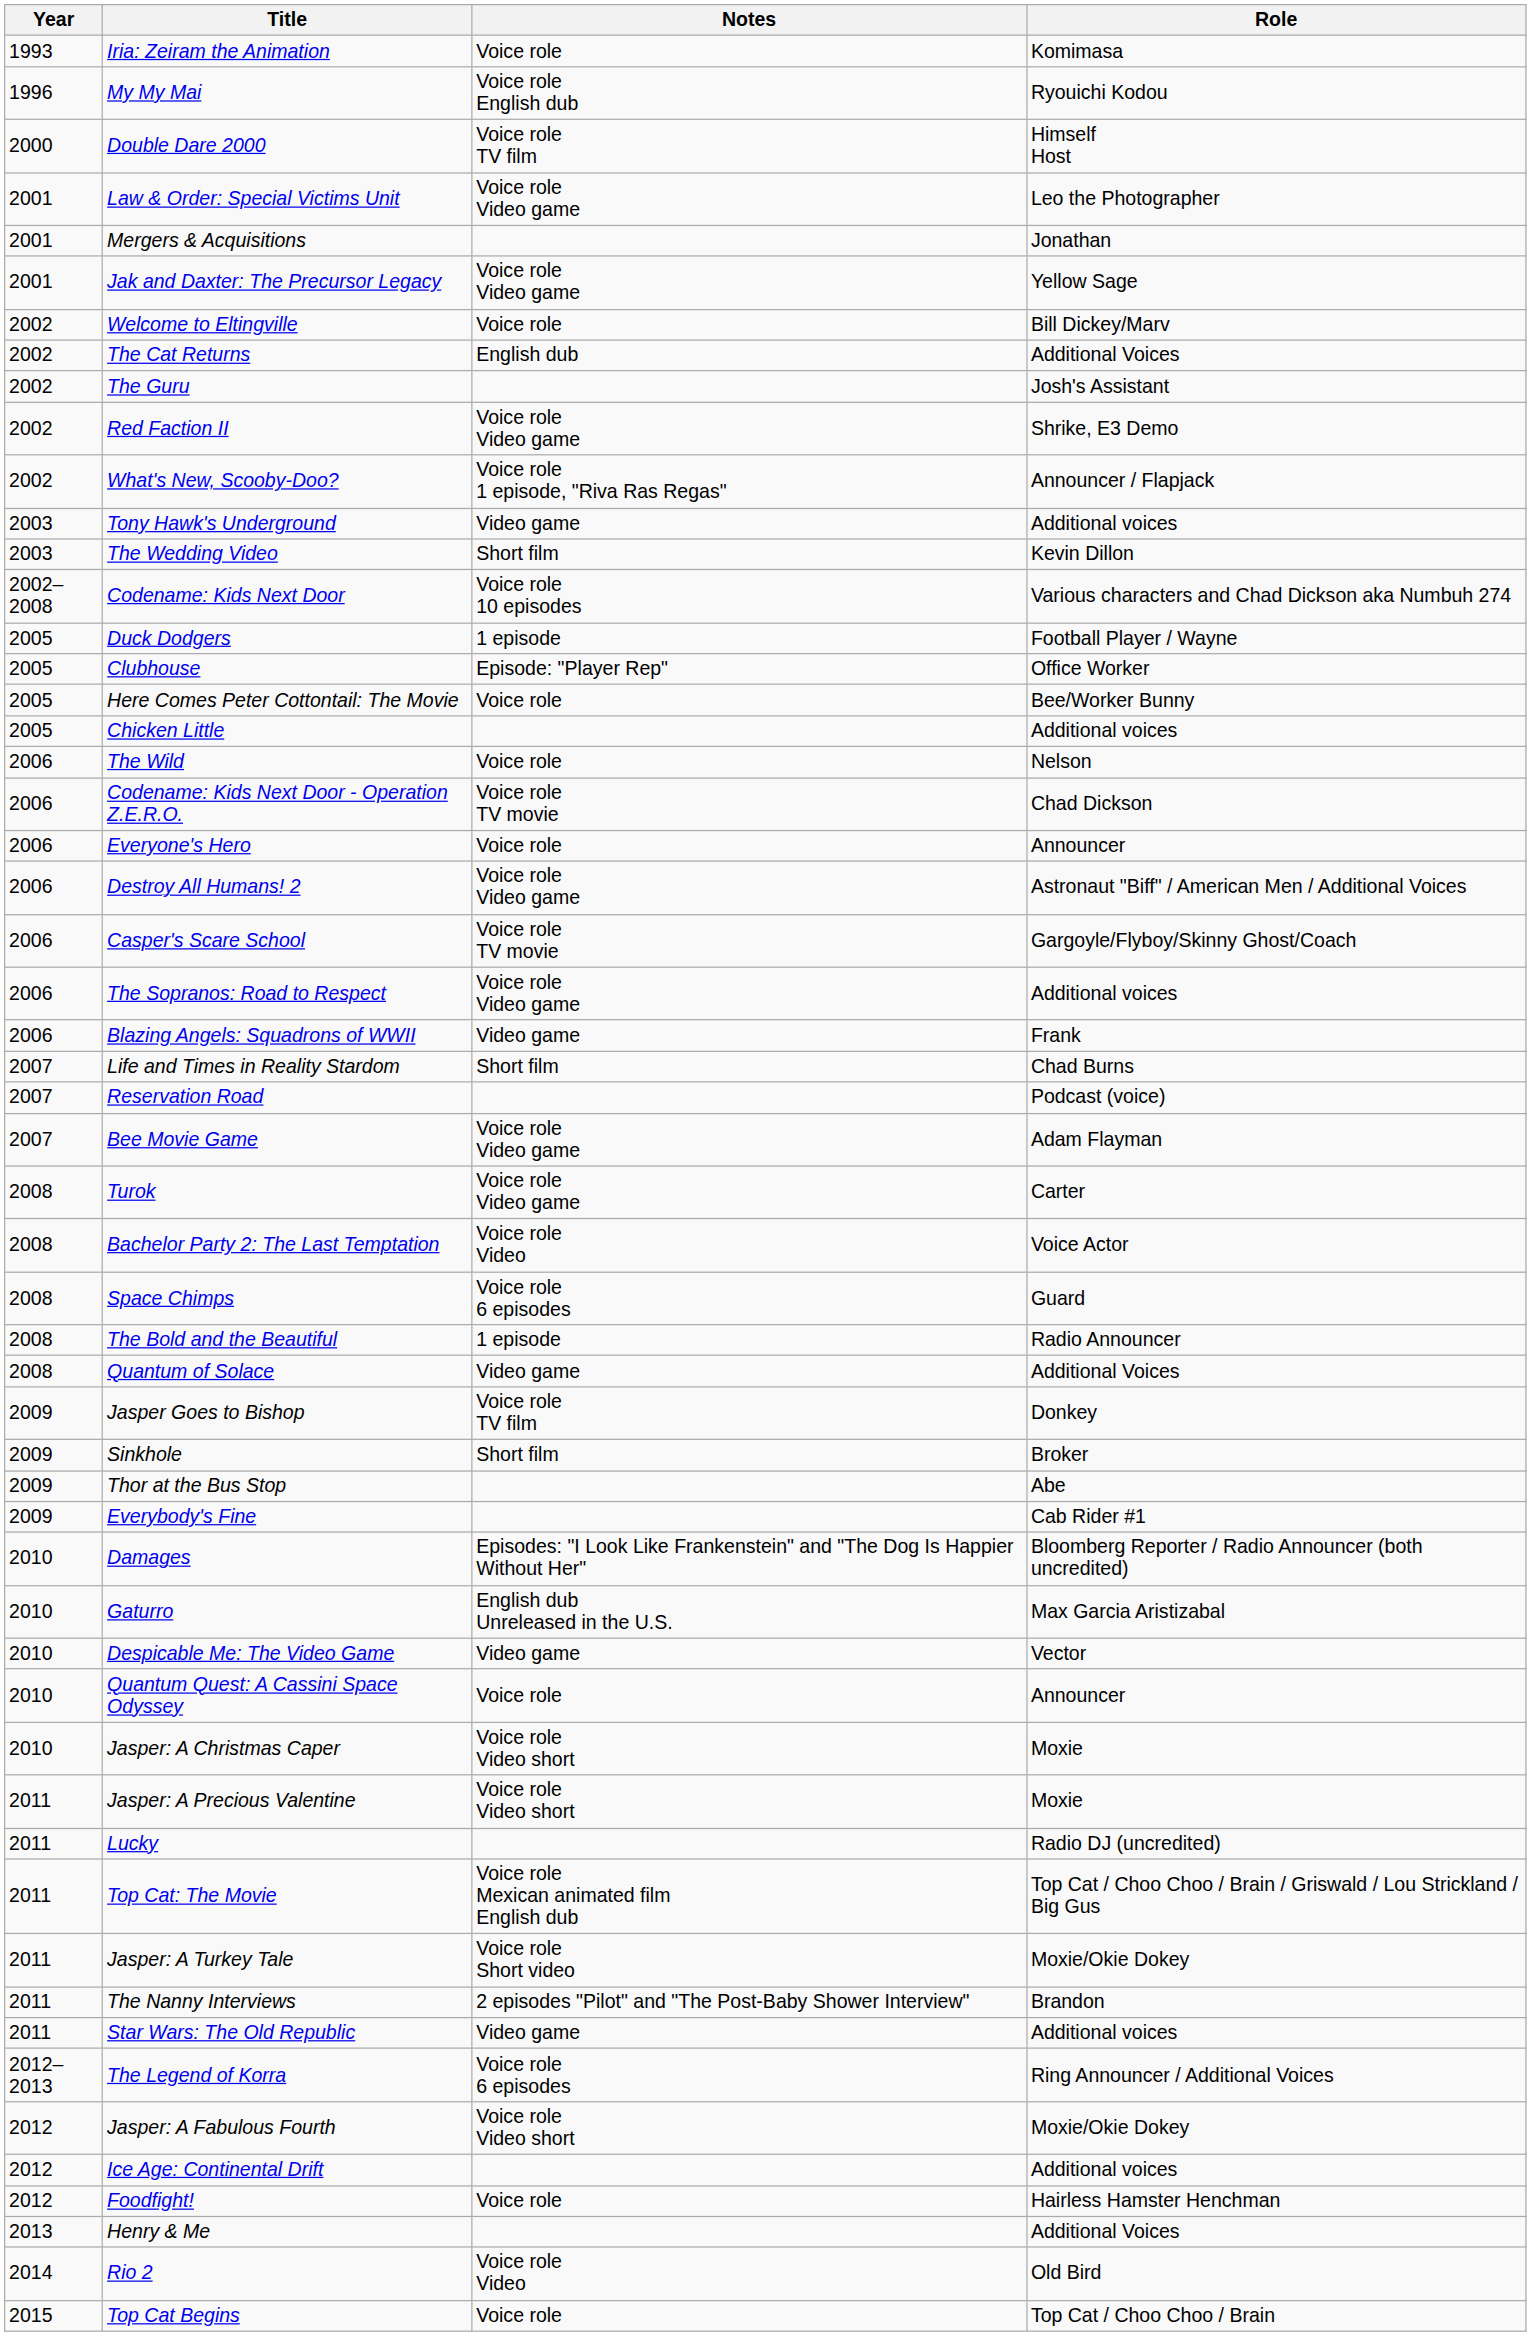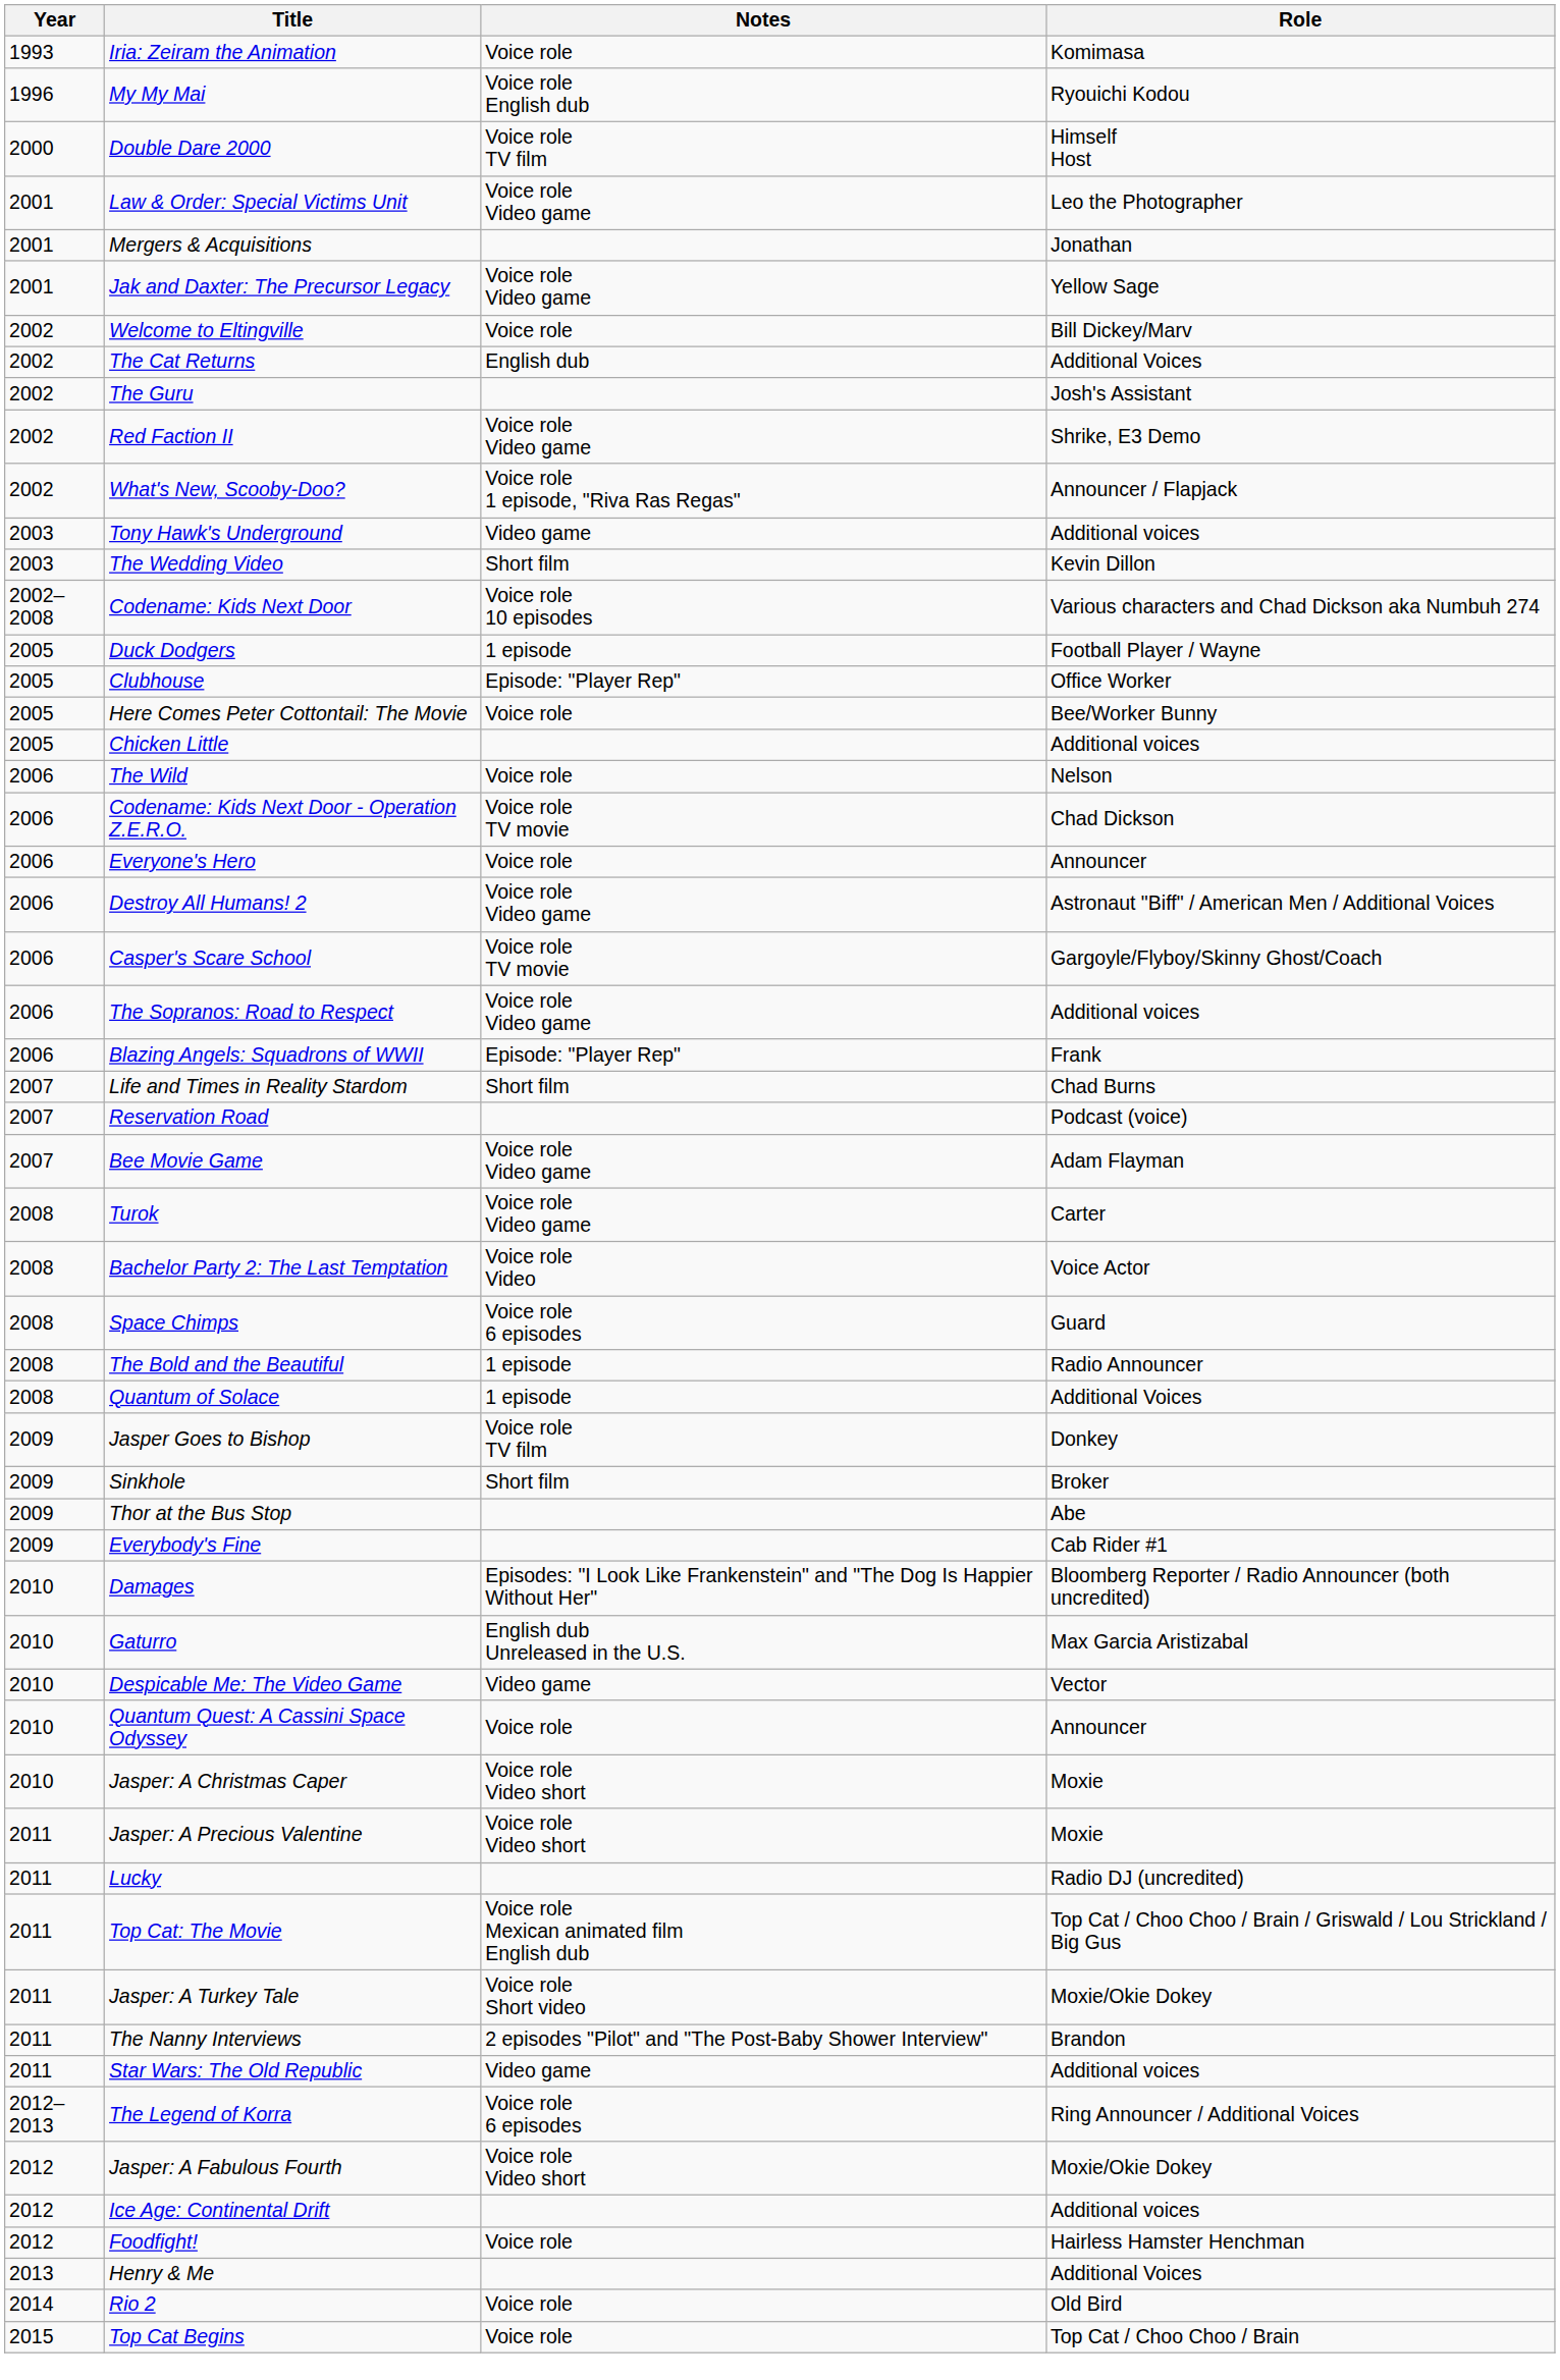Blazing Angels: Squadrons of WWII | Notes: Video game -> Episode: "Player Rep"
Quantum of Solace | Notes: Video game -> 1 episode
Rio 2 | Notes: Voice role Video -> Voice role
